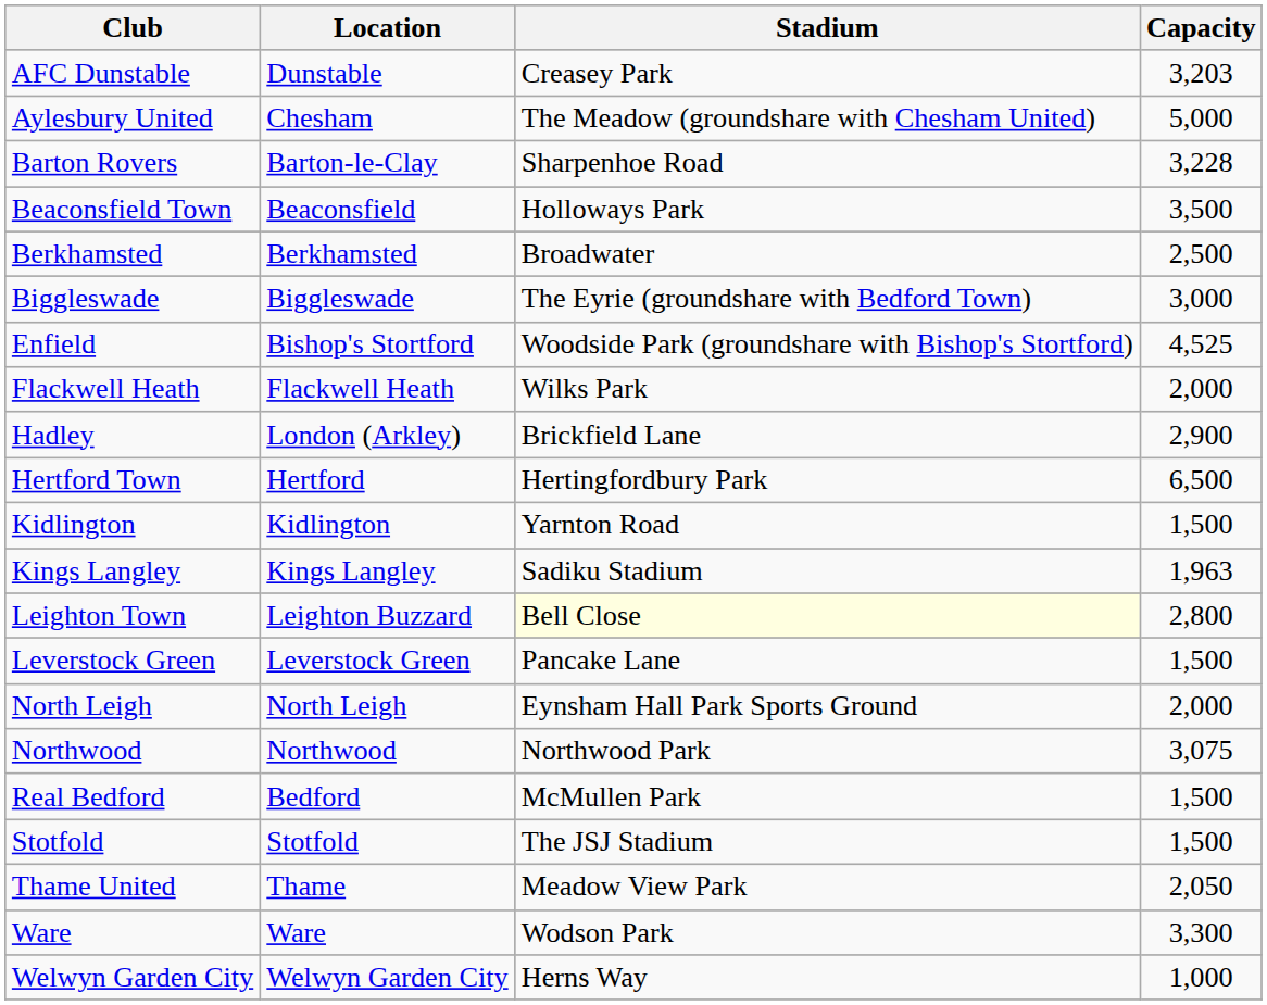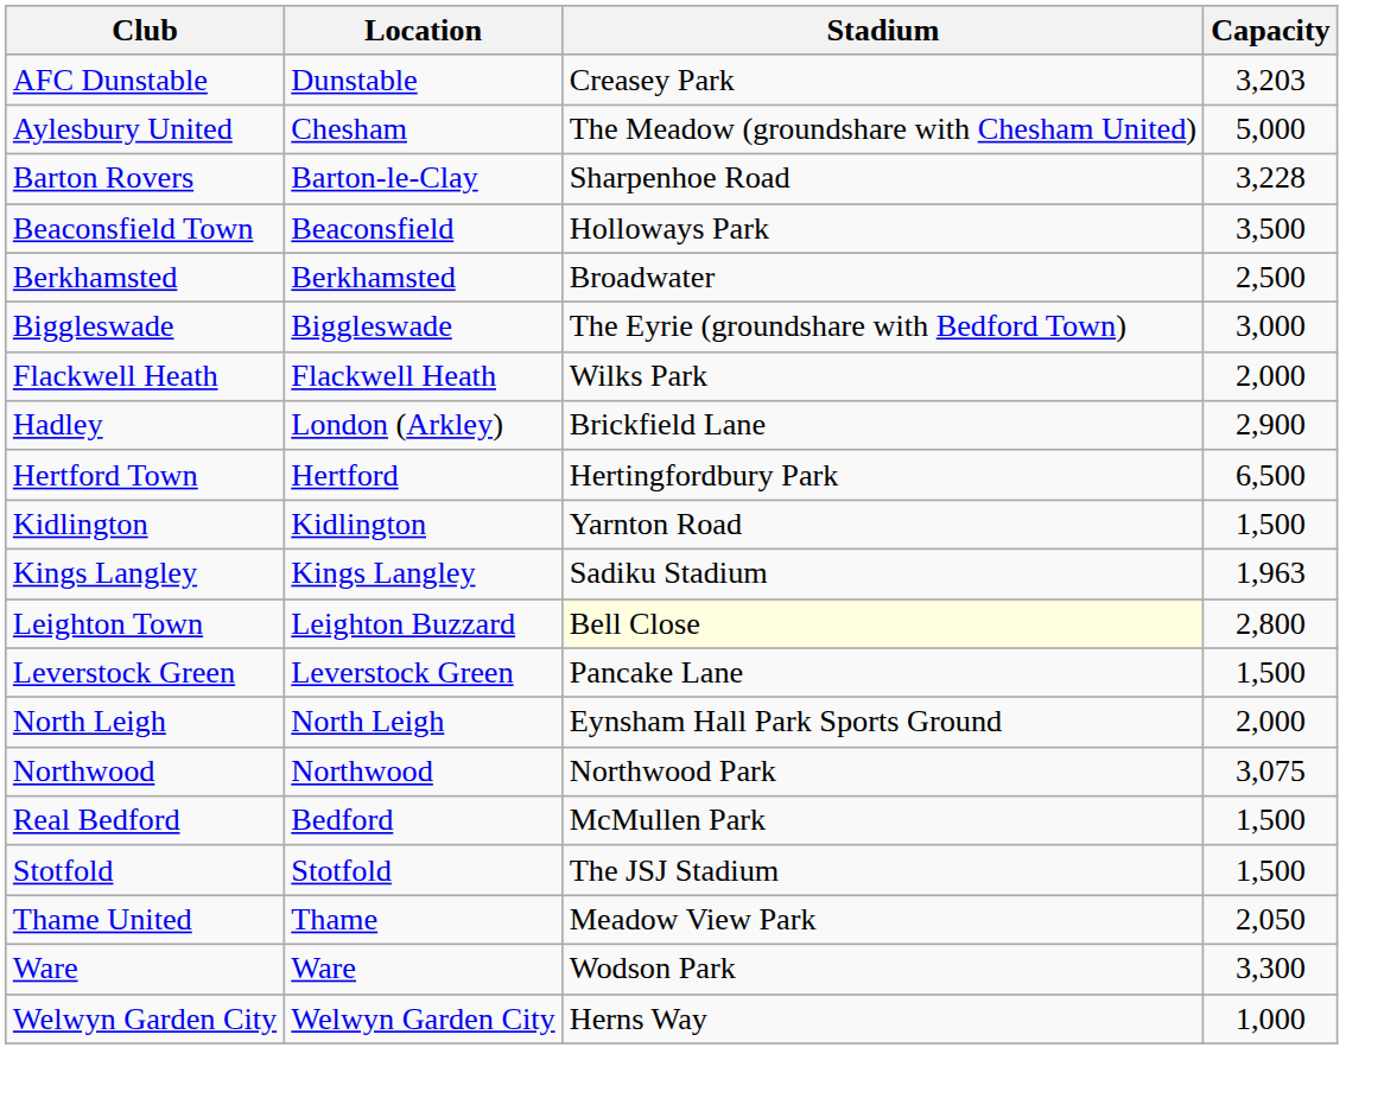- row: Enfield | Bishop's Stortford | Woodside Park (groundshare with Bishop's Stortford) | 4,525
